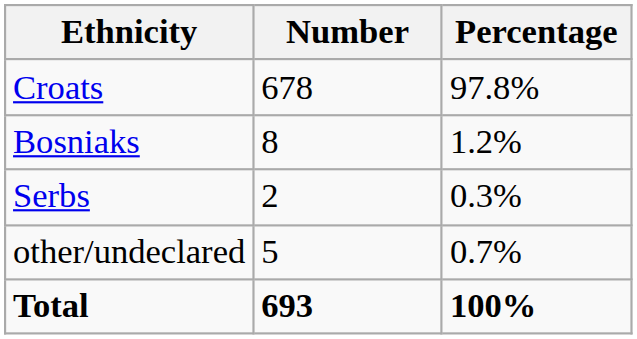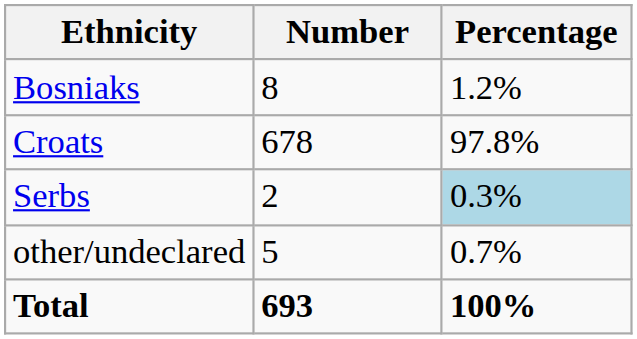rows swapped: Croats <-> Bosniaks
Serbs | Percentage: no background -> lightblue background
